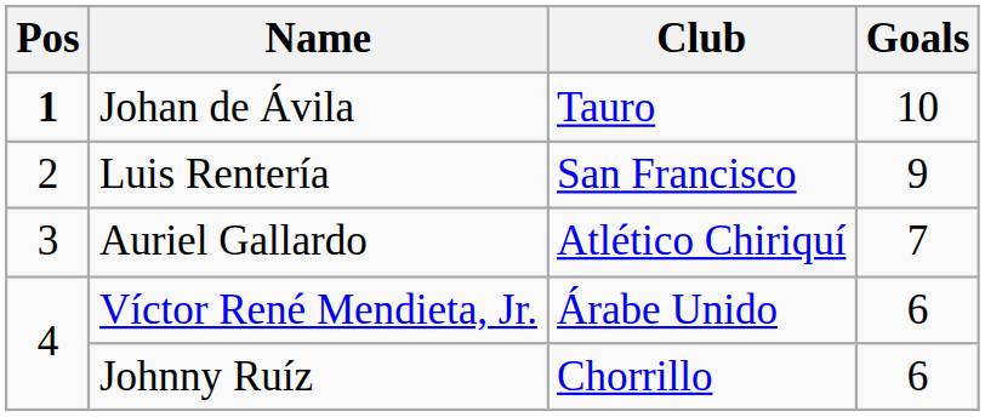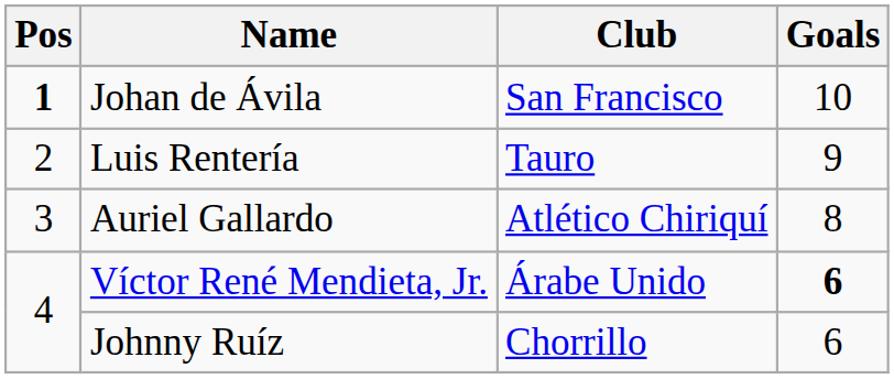Johan de Ávila | Club: Tauro -> San Francisco
Luis Rentería | Club: San Francisco -> Tauro
Auriel Gallardo | Goals: 7 -> 8
Víctor René Mendieta, Jr. | Goals: normal -> bold
